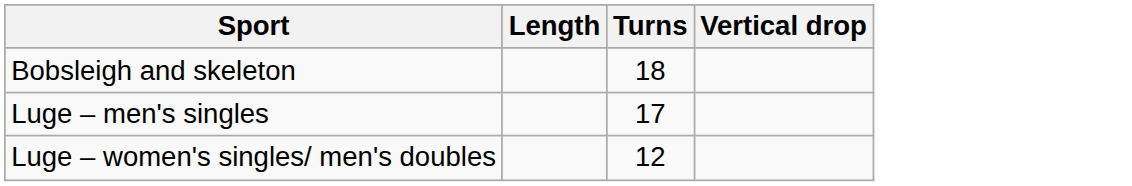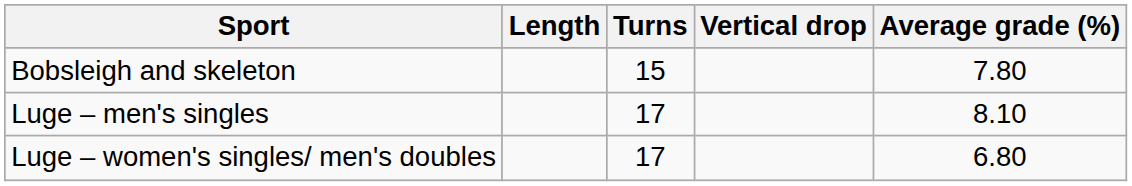+ column: Average grade (%) | 7.80 | 8.10 | 6.80
Bobsleigh and skeleton | Turns: 18 -> 15
Luge – women's singles/ men's doubles | Turns: 12 -> 17
